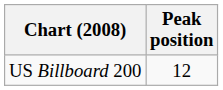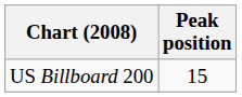US Billboard 200 | Peak position: 12 -> 15
